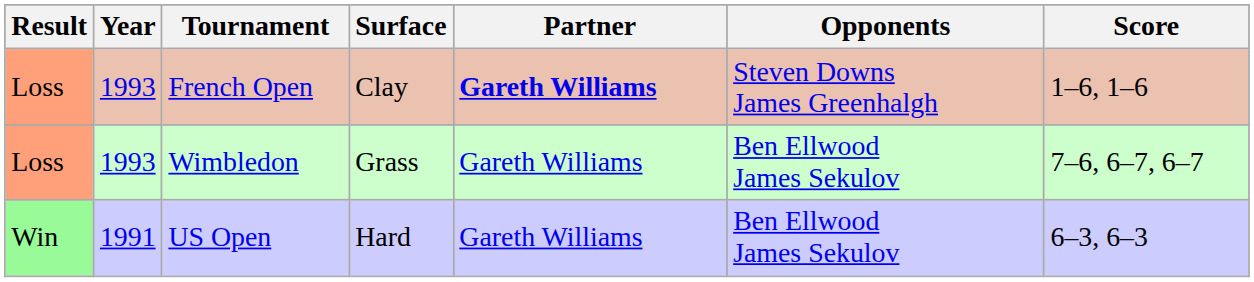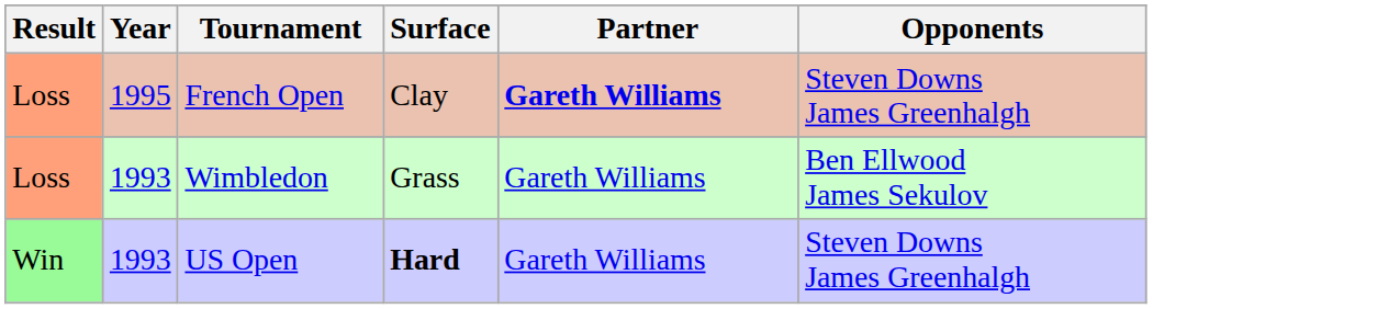- column: Score | 1–6, 1–6 | 7–6, 6–7, 6–7 | 6–3, 6–3
French Open | Year: 1993 -> 1995
US Open | Year: 1991 -> 1993
US Open | Surface: normal -> bold
US Open | Opponents: Ben Ellwood James Sekulov -> Steven Downs James Greenhalgh
